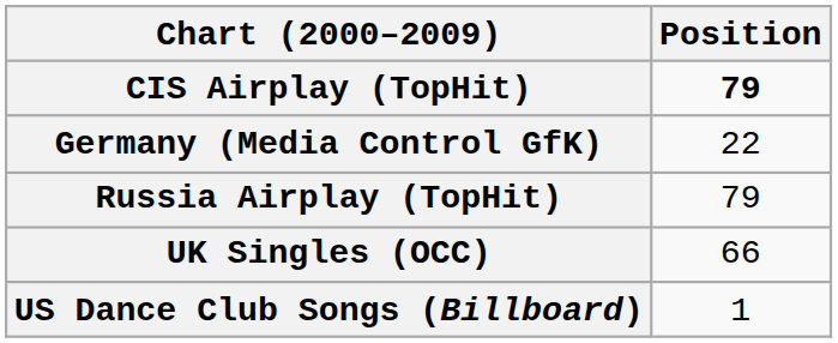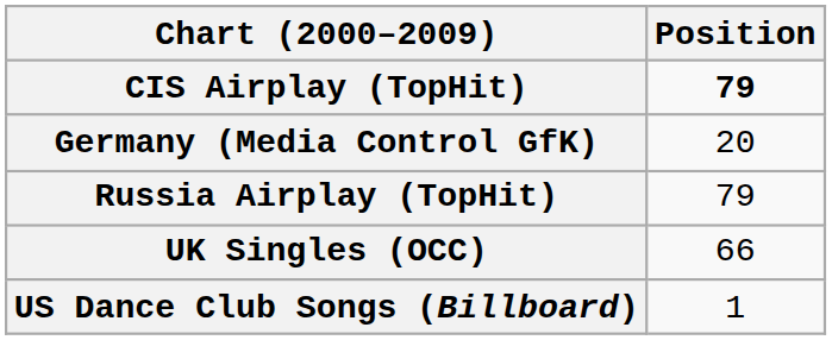Germany (Media Control GfK) | Position: 22 -> 20
